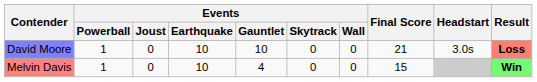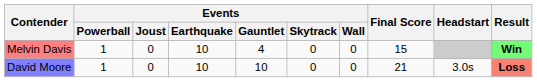rows swapped: Melvin Davis <-> David Moore
